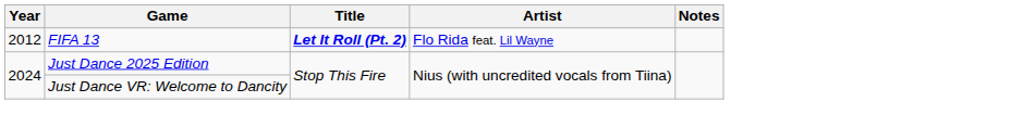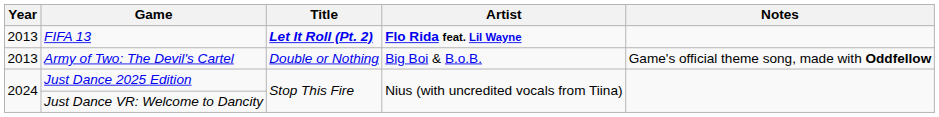FIFA 13 | Year: 2012 -> 2013
FIFA 13 | Artist: normal -> bold
+ row: 2013 | Army of Two: The Devil's Cartel | Double or Nothing | Big Boi & B.o.B. | Game's official theme song, made with Oddfellow
